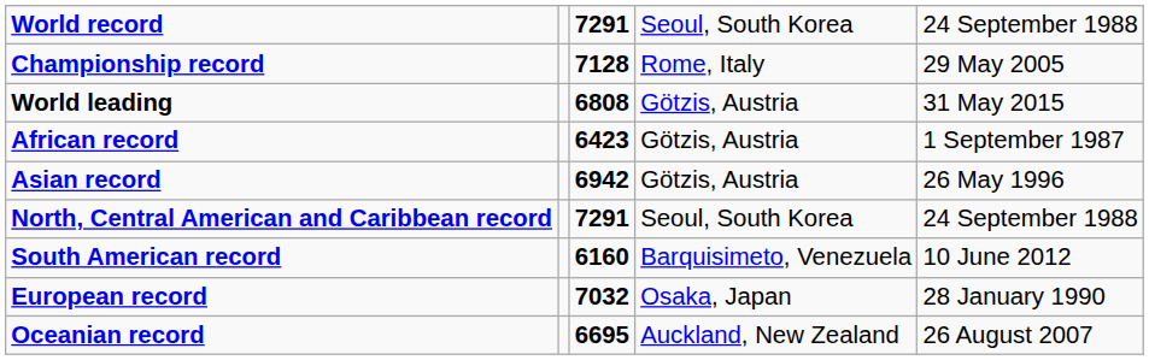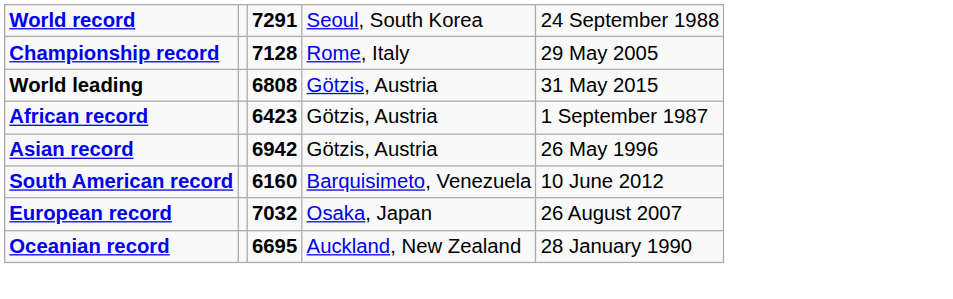- row: North, Central American and Caribbean record | 7291 | Seoul, South Korea | 24 September 1988
European record | column 5: 28 January 1990 -> 26 August 2007
Oceanian record | column 5: 26 August 2007 -> 28 January 1990
